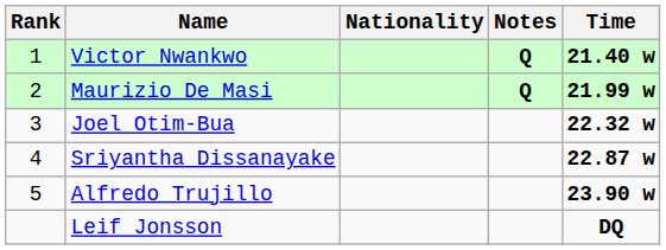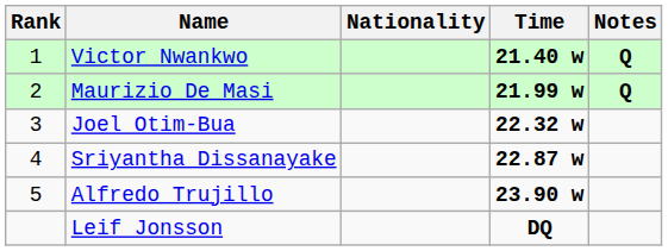columns swapped: Time <-> Notes
